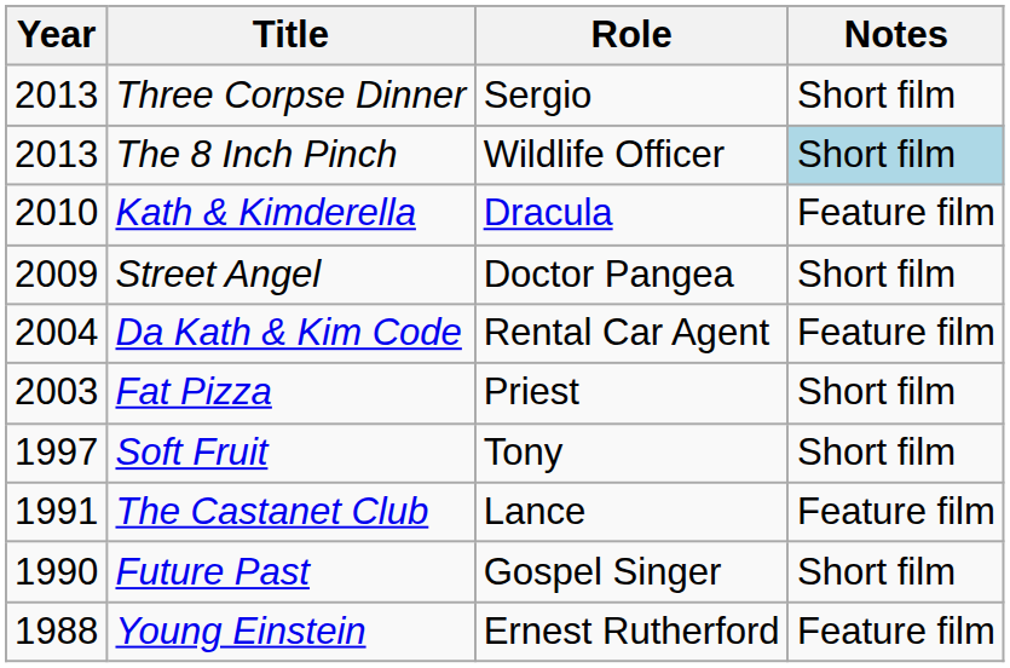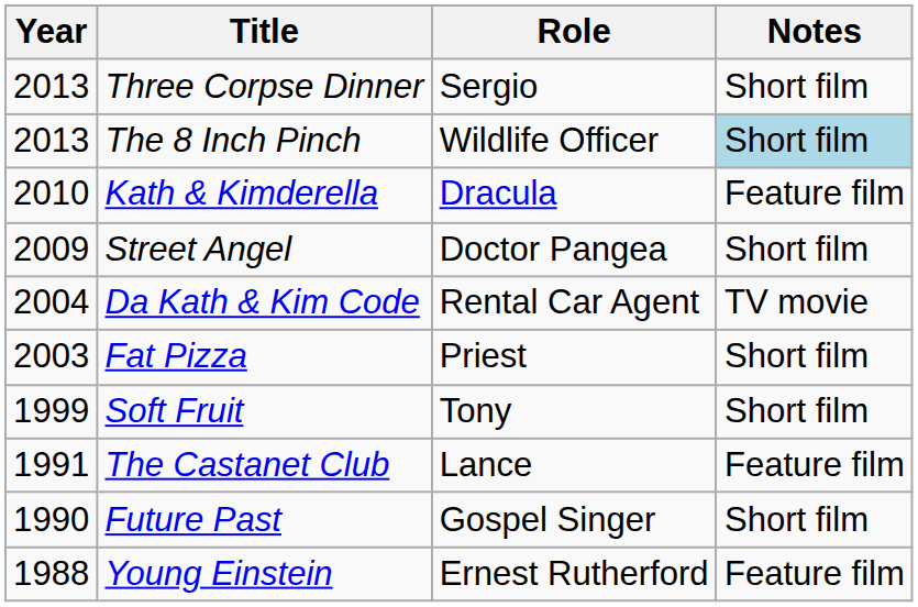Da Kath & Kim Code | Notes: Feature film -> TV movie
Soft Fruit | Year: 1997 -> 1999
